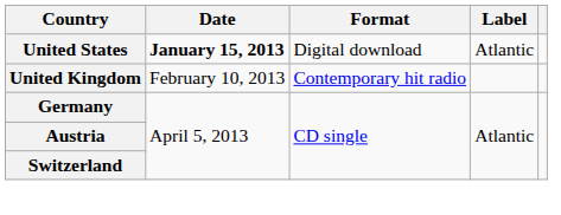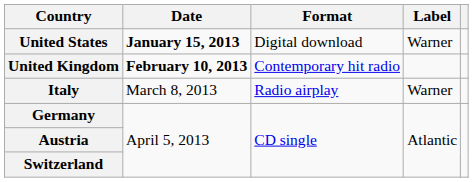United States | Label: Atlantic -> Warner
United Kingdom | Date: normal -> bold
+ row: Italy | March 8, 2013 | Radio airplay | Warner
